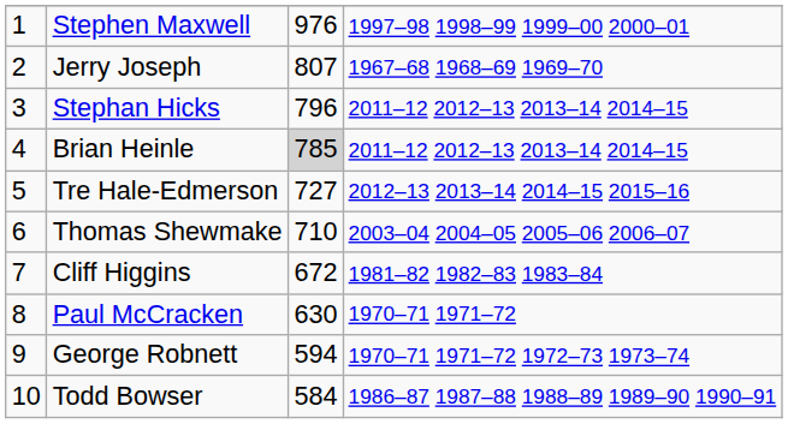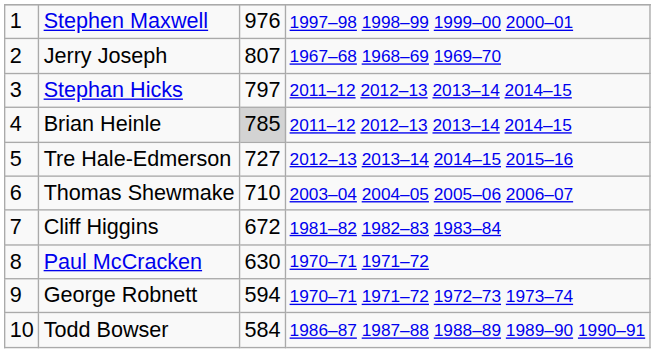Stephan Hicks | column 3: 796 -> 797
